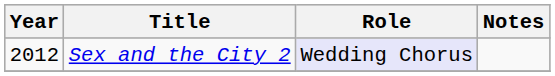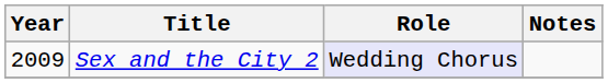Sex and the City 2 | Year: 2012 -> 2009
